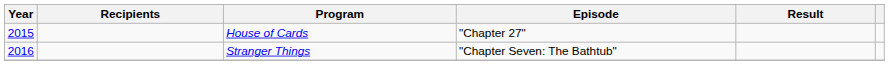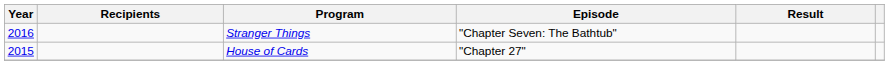rows swapped: House of Cards <-> Stranger Things
